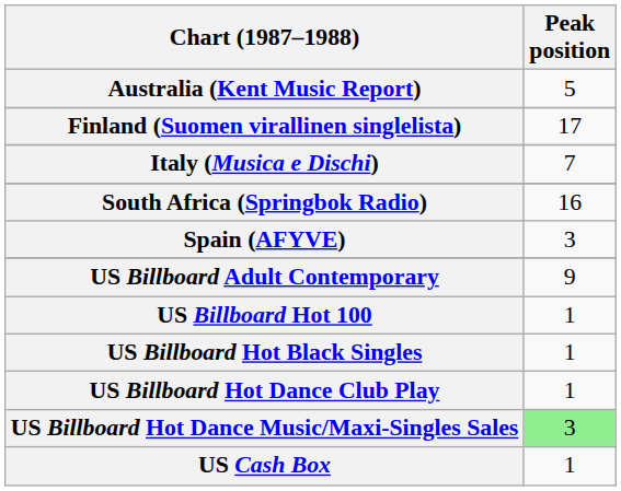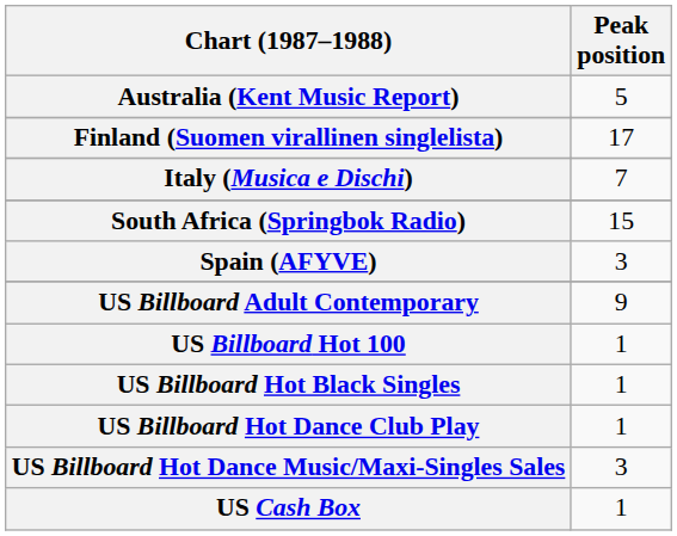South Africa (Springbok Radio) | Peak position: 16 -> 15
US Billboard Hot Dance Music/Maxi-Singles Sales | Peak position: lightgreen background -> no background
